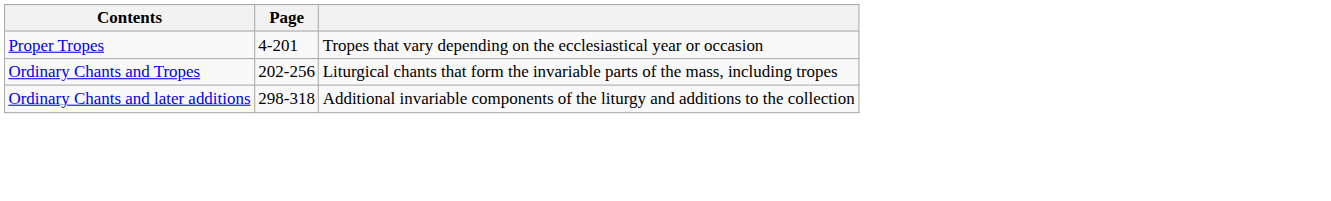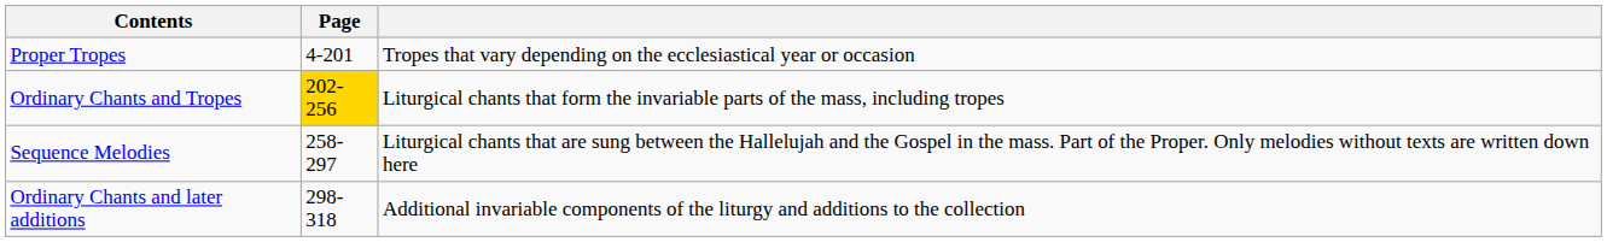Ordinary Chants and Tropes | Page: no background -> gold background
+ row: Sequence Melodies | 258-297 | Liturgical chants that are sung between the Hallelujah and the Gospel in the mass. Part of the Proper. Only melodies without texts are written down here
